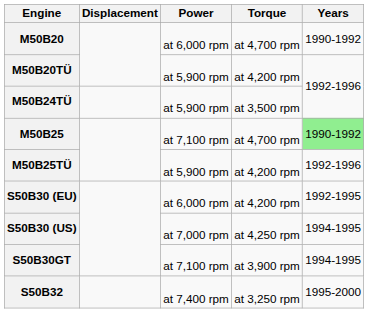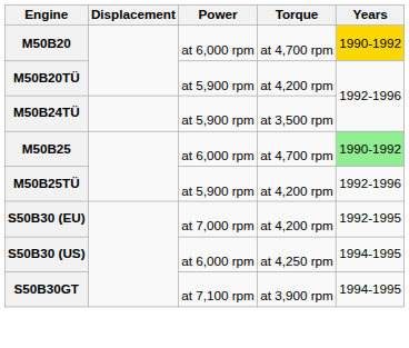M50B20 | Years: no background -> gold background
M50B25 | Power: at 7,100 rpm -> at 6,000 rpm
S50B30 (EU) | Power: at 6,000 rpm -> at 7,000 rpm
S50B30 (US) | Power: at 7,000 rpm -> at 6,000 rpm
- row: S50B32 | at 7,400 rpm | at 3,250 rpm | 1995-2000
